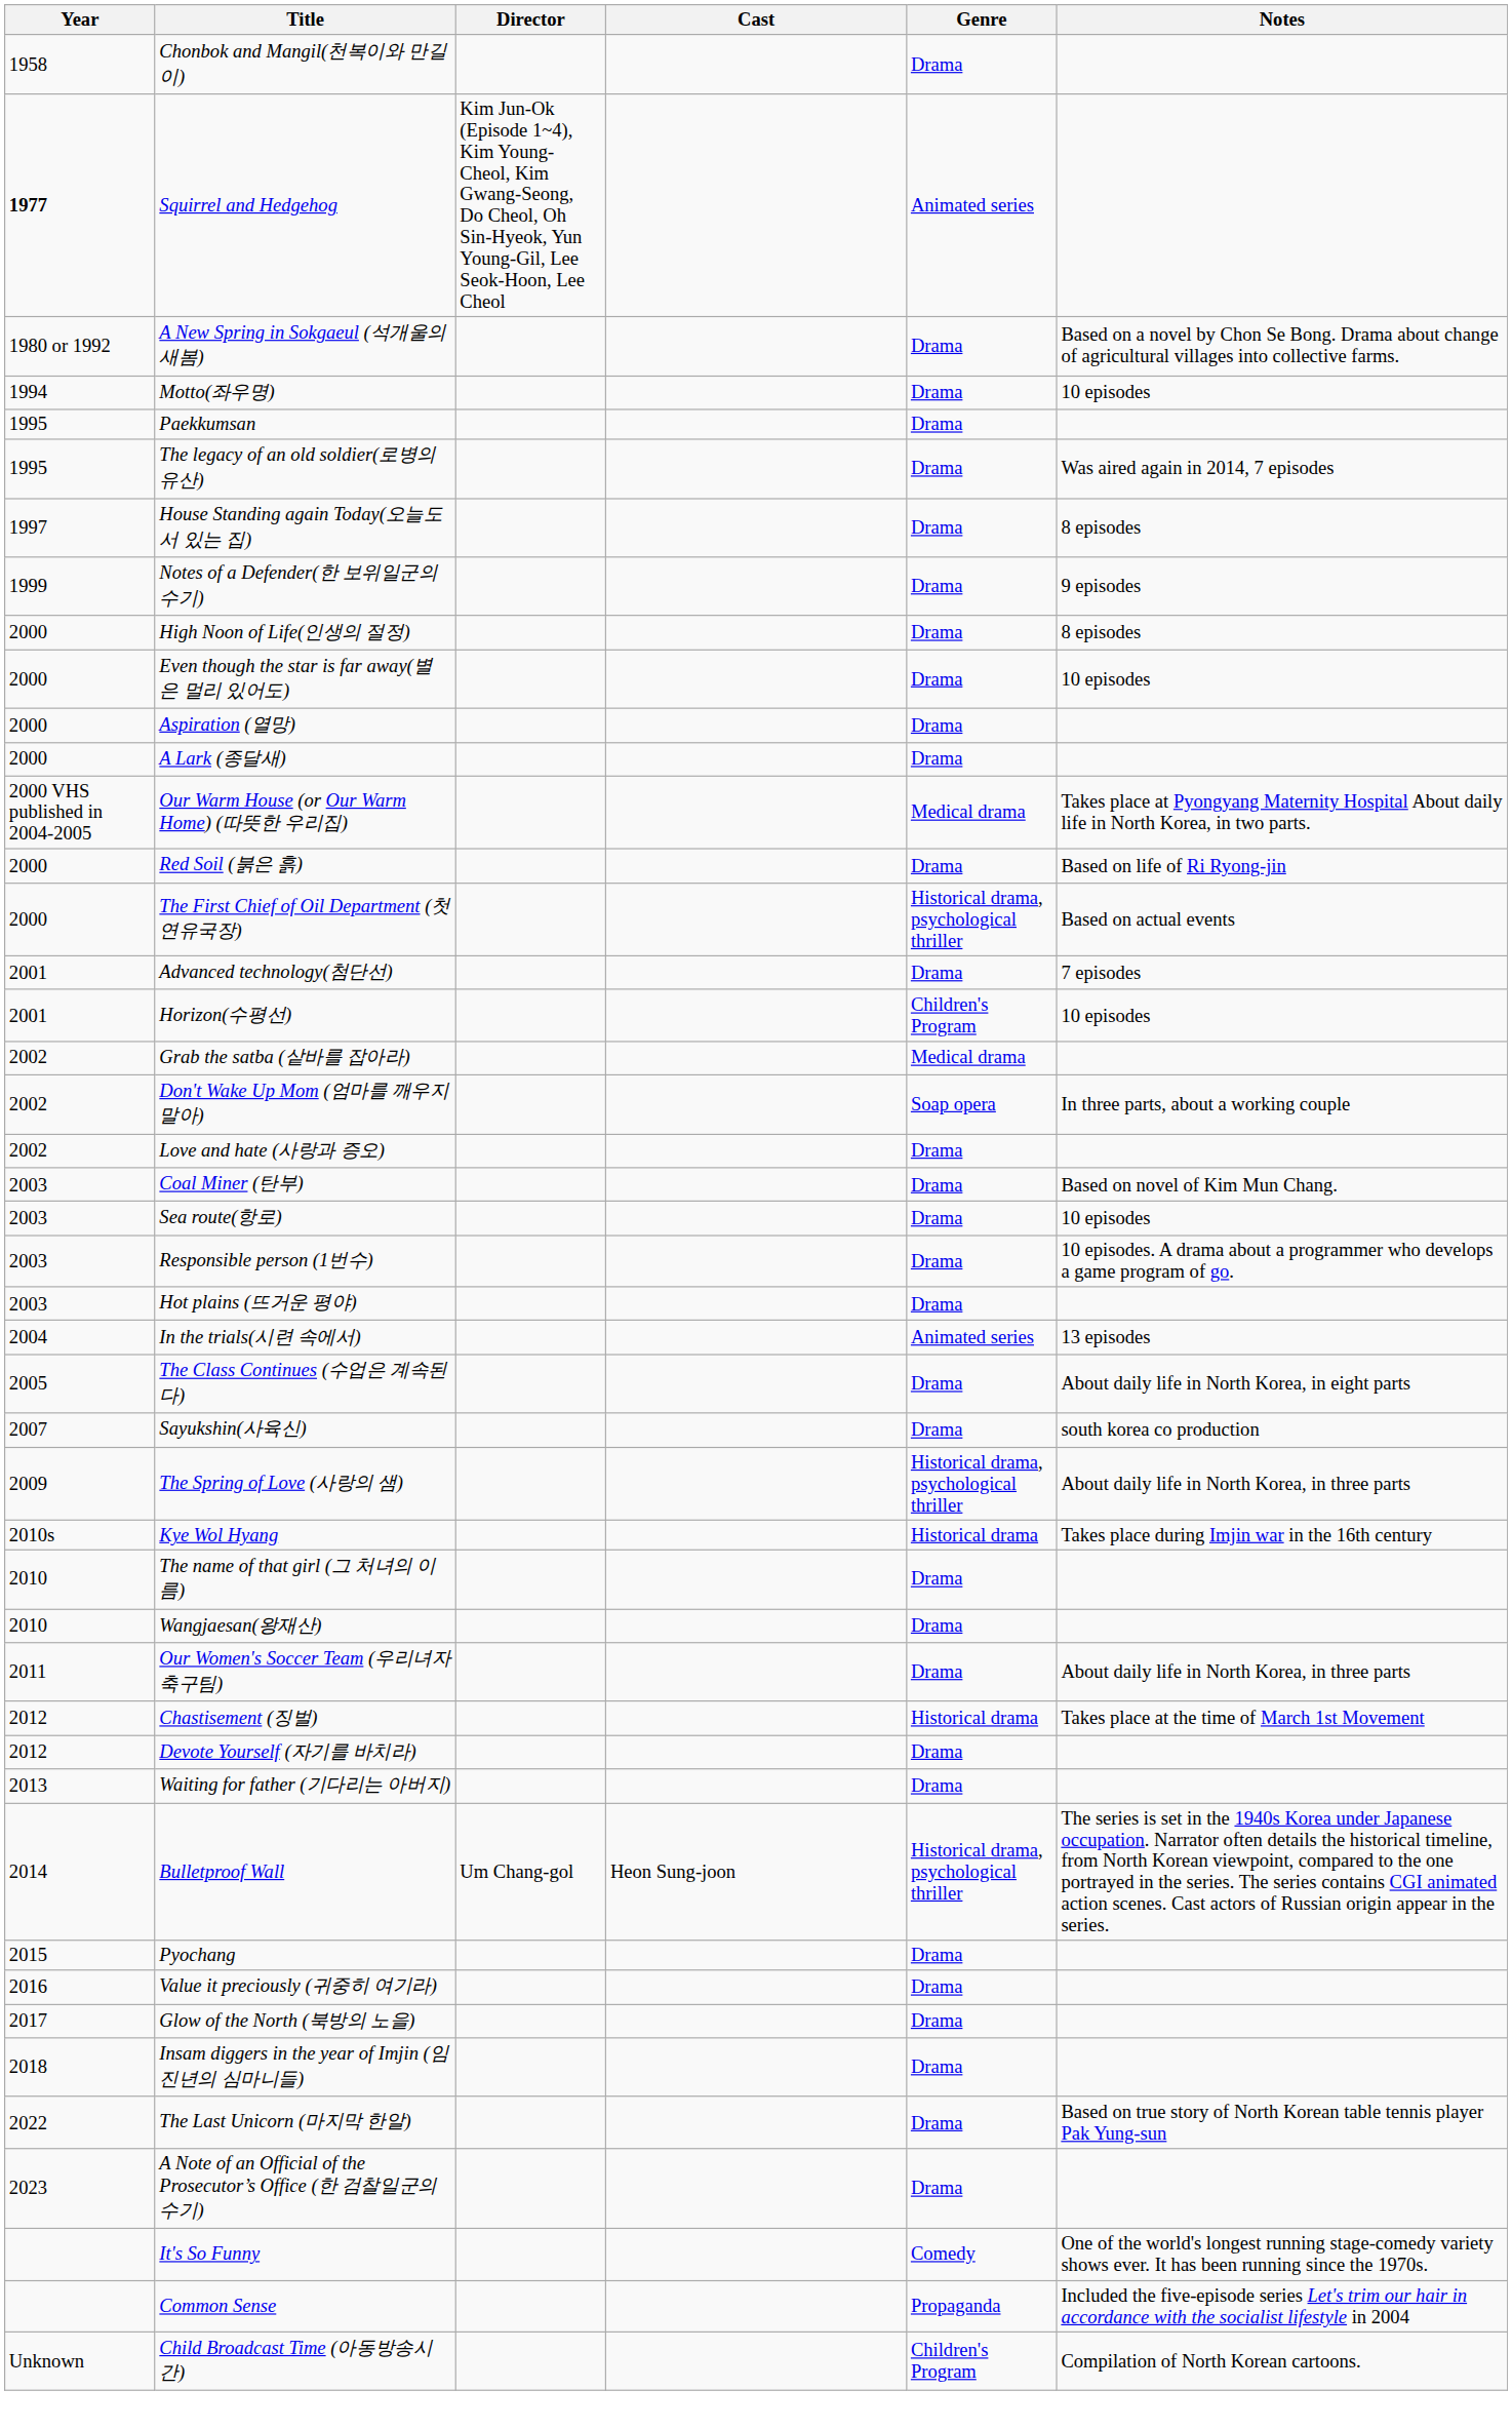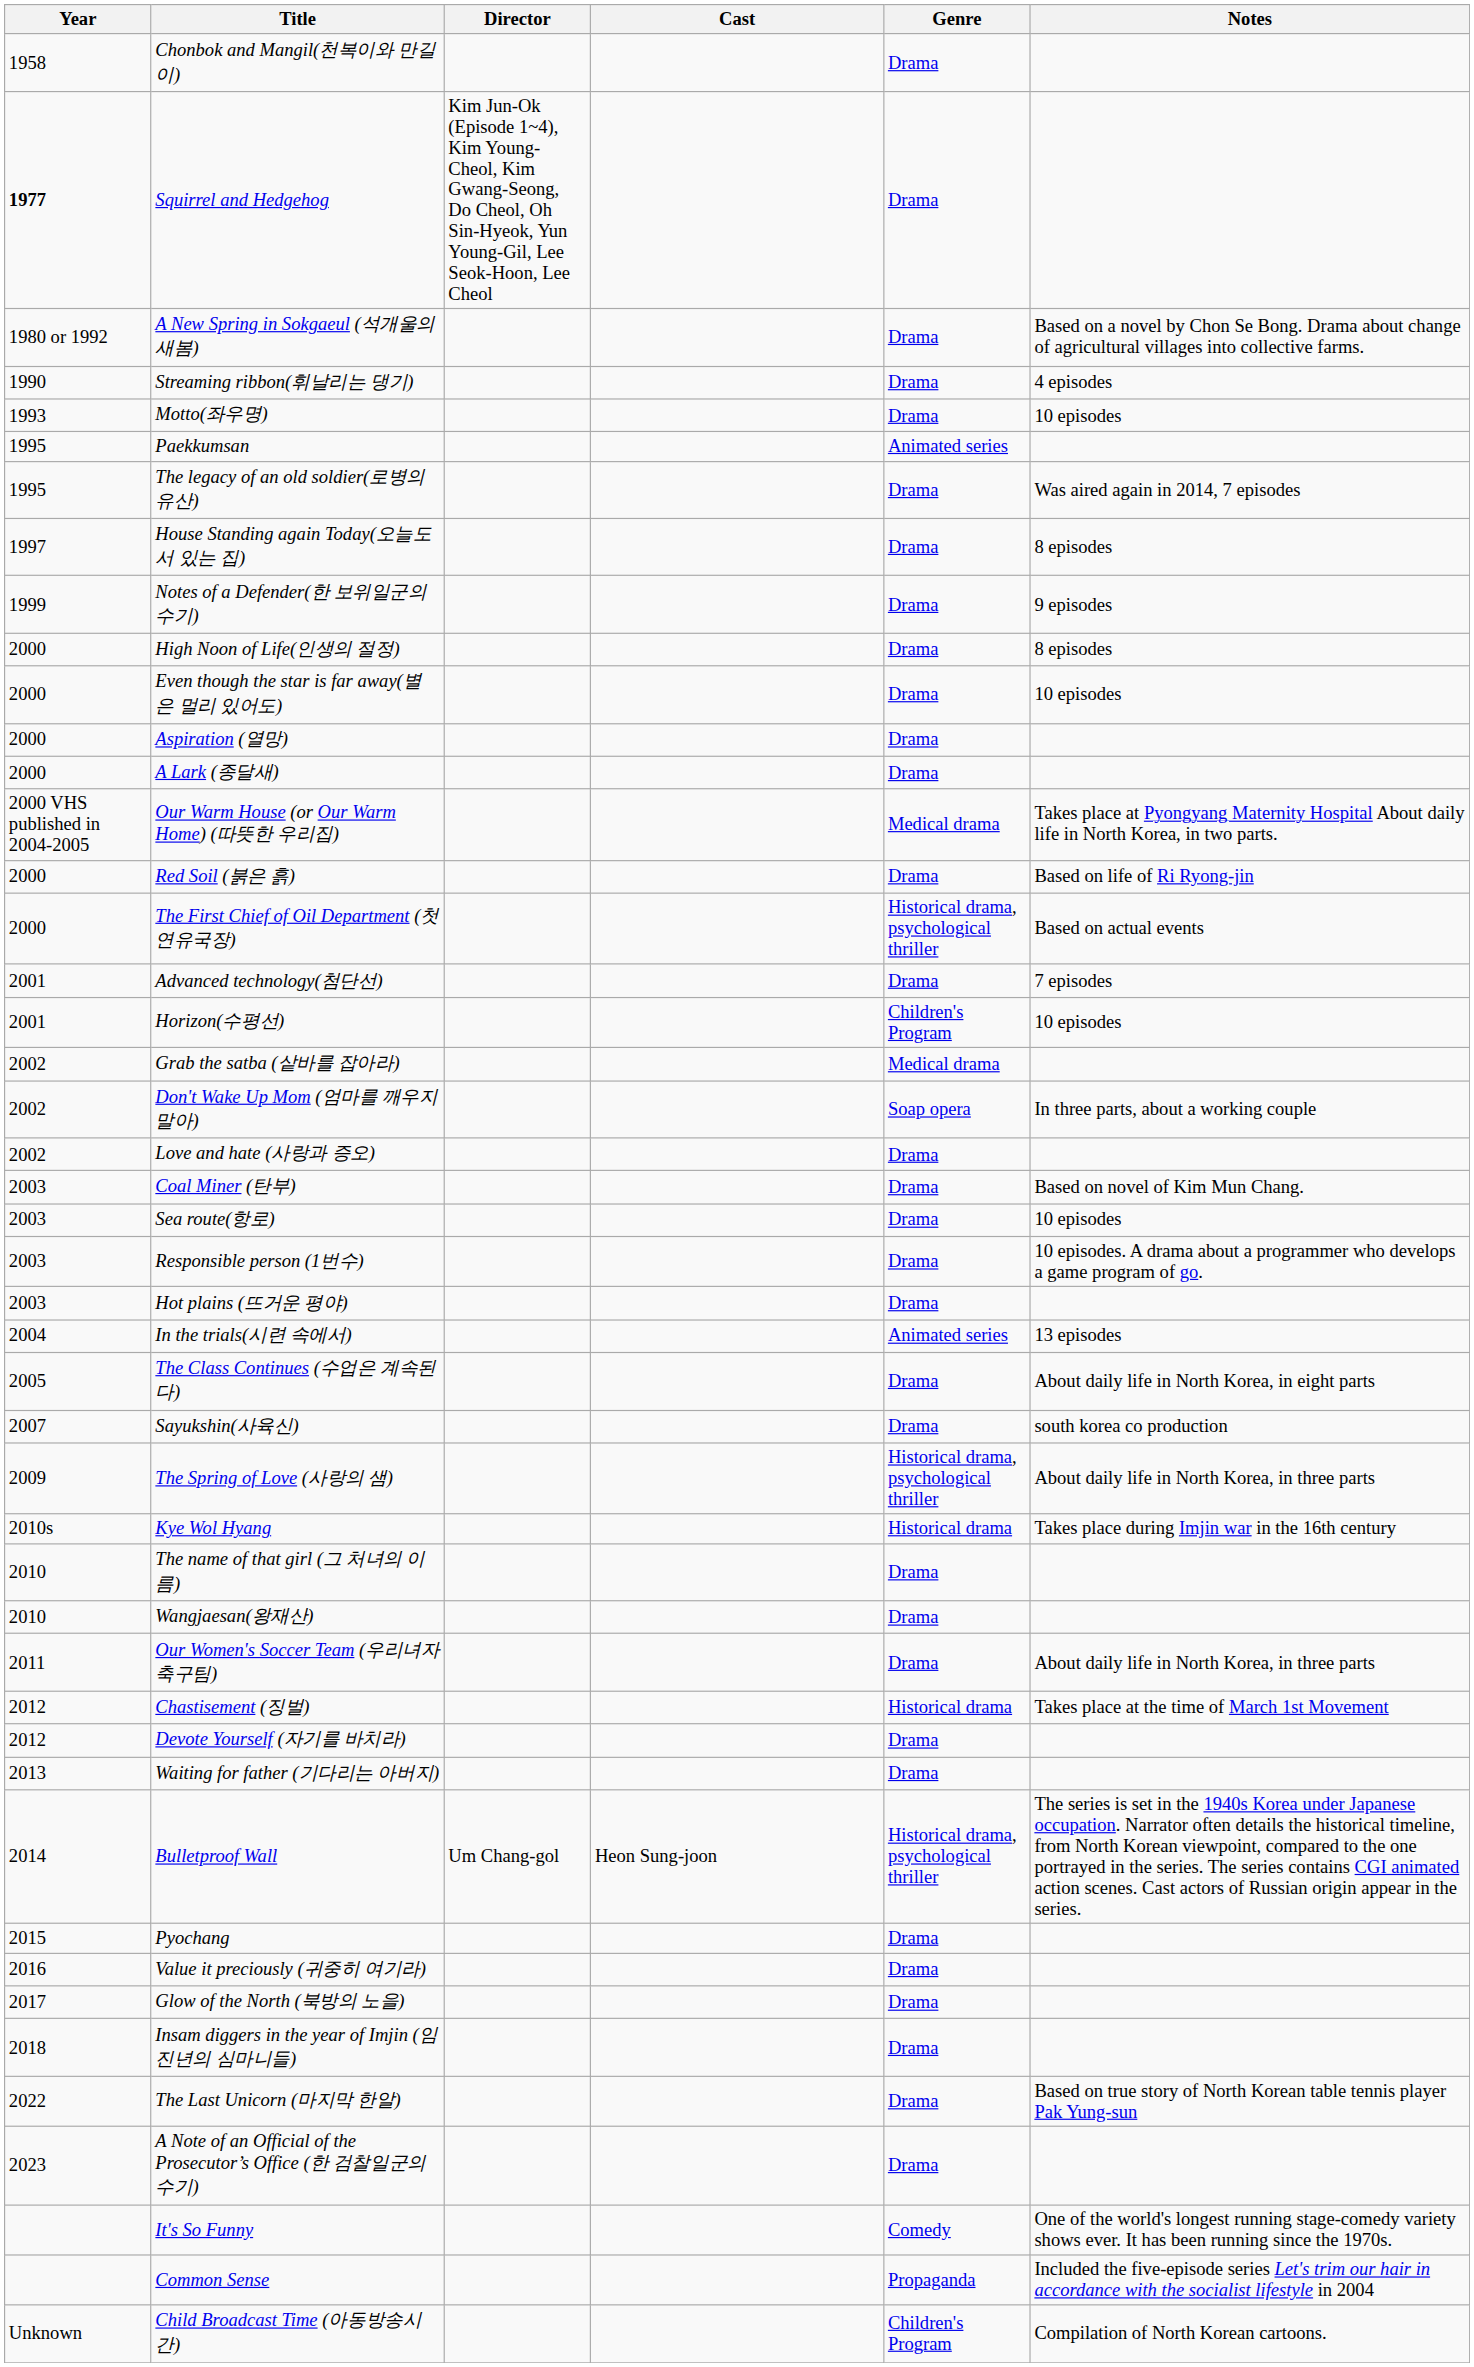Squirrel and Hedgehog | Genre: Animated series -> Drama
+ row: 1990 | Streaming ribbon(휘날리는 댕기) | Drama | 4 episodes
Motto(좌우명) | Year: 1994 -> 1993
Paekkumsan | Genre: Drama -> Animated series
